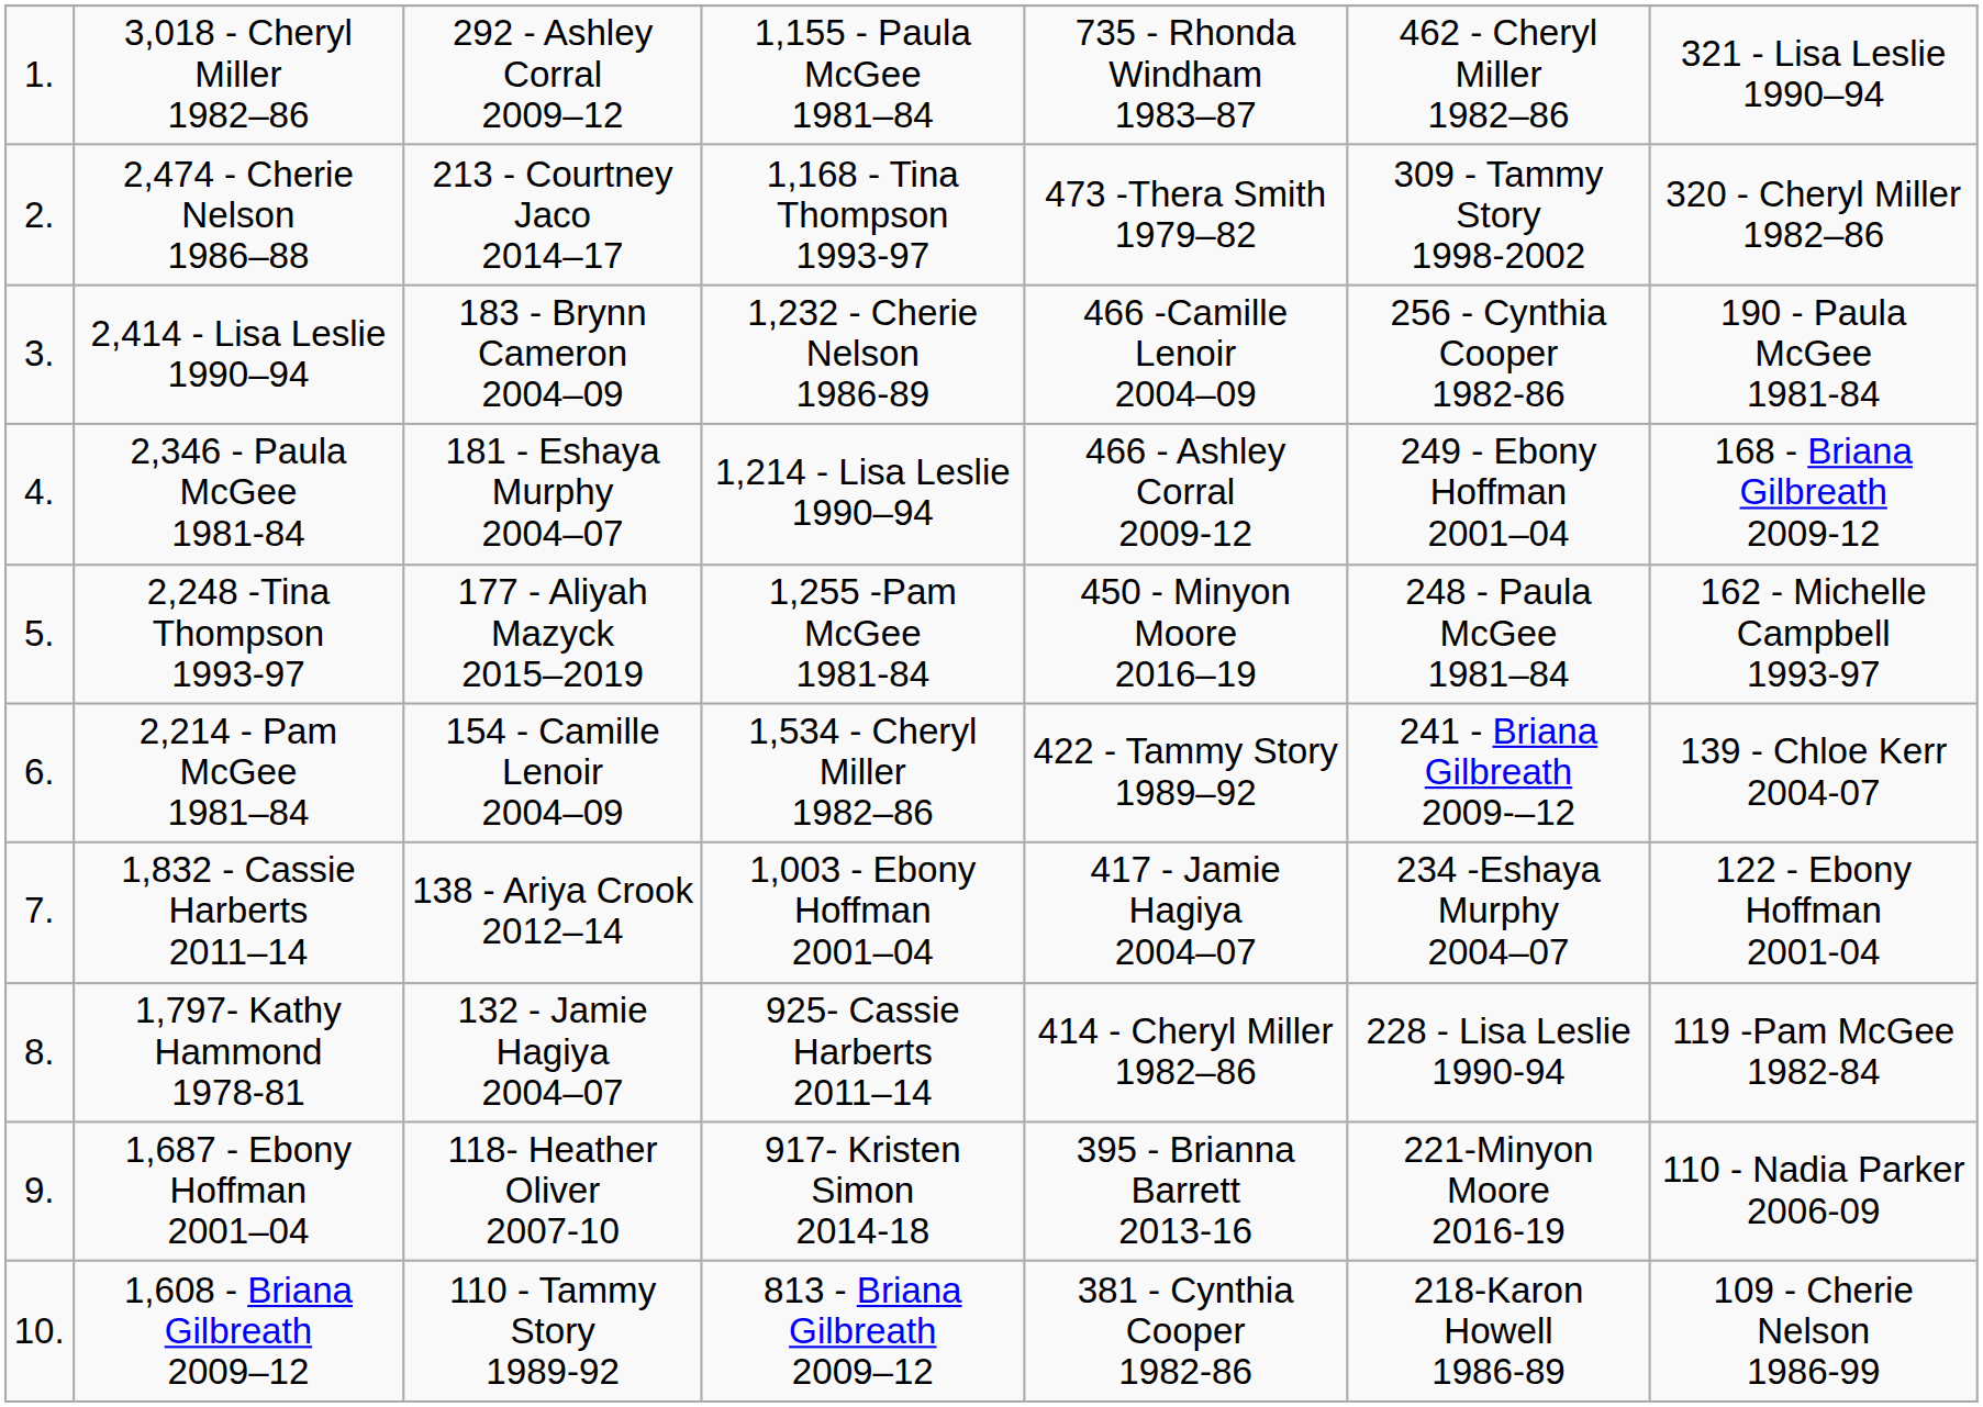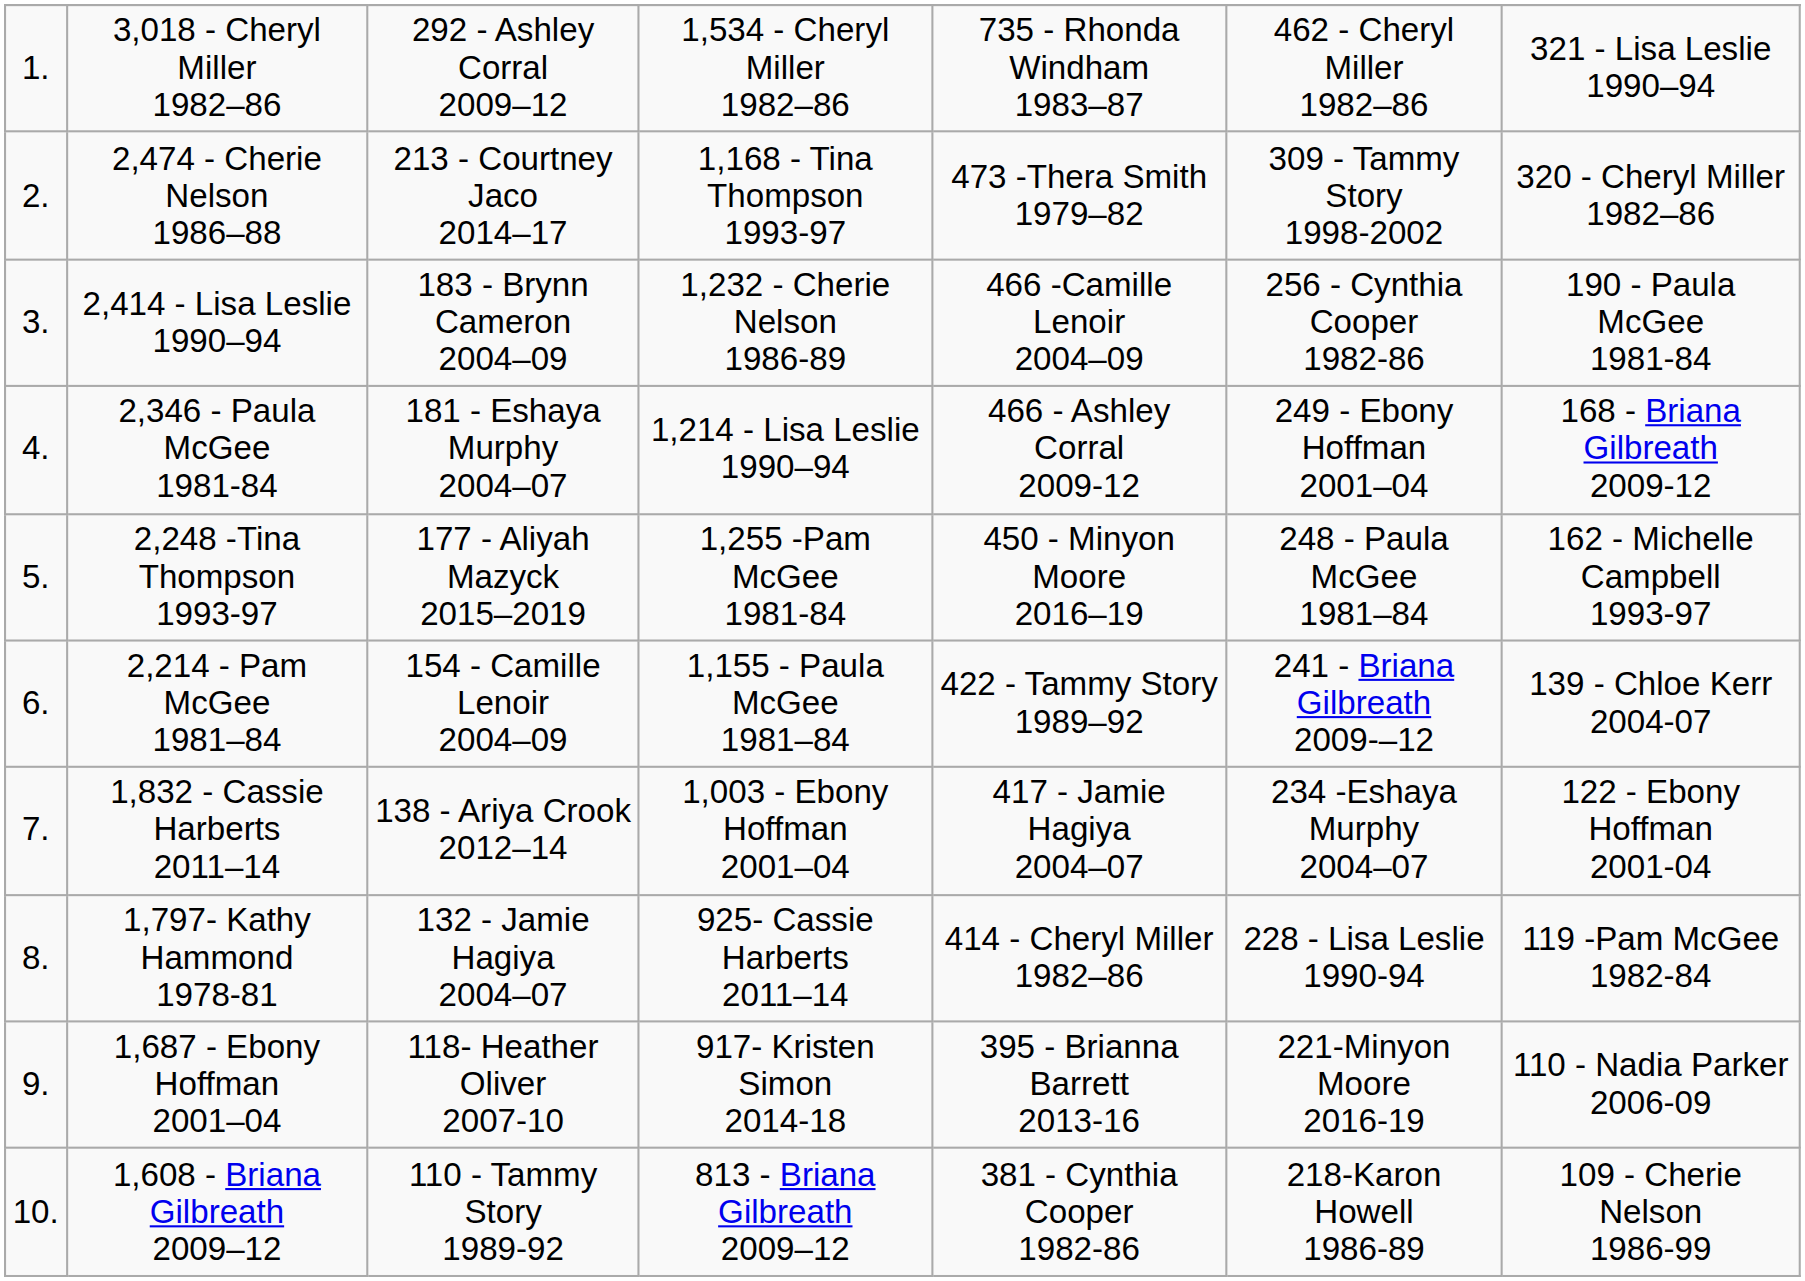3,018 - Cheryl Miller 1982–86 | column 4: 1,155 - Paula McGee 1981–84 -> 1,534 - Cheryl Miller 1982–86
2,214 - Pam McGee 1981–84 | column 4: 1,534 - Cheryl Miller 1982–86 -> 1,155 - Paula McGee 1981–84
